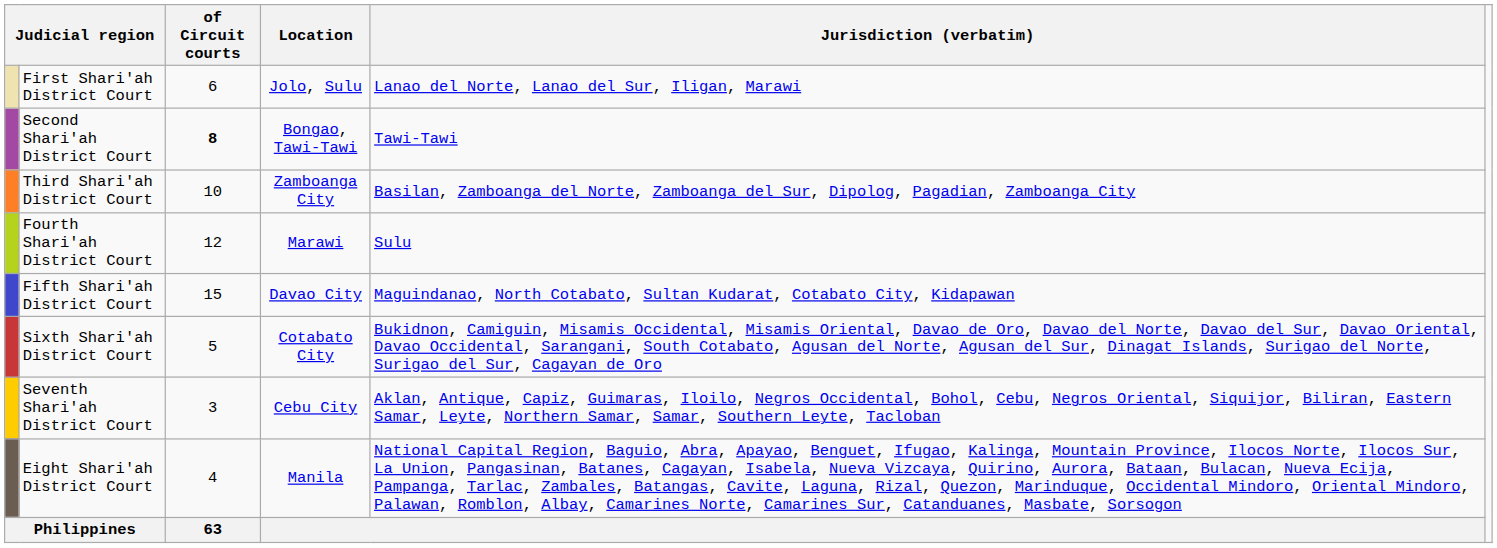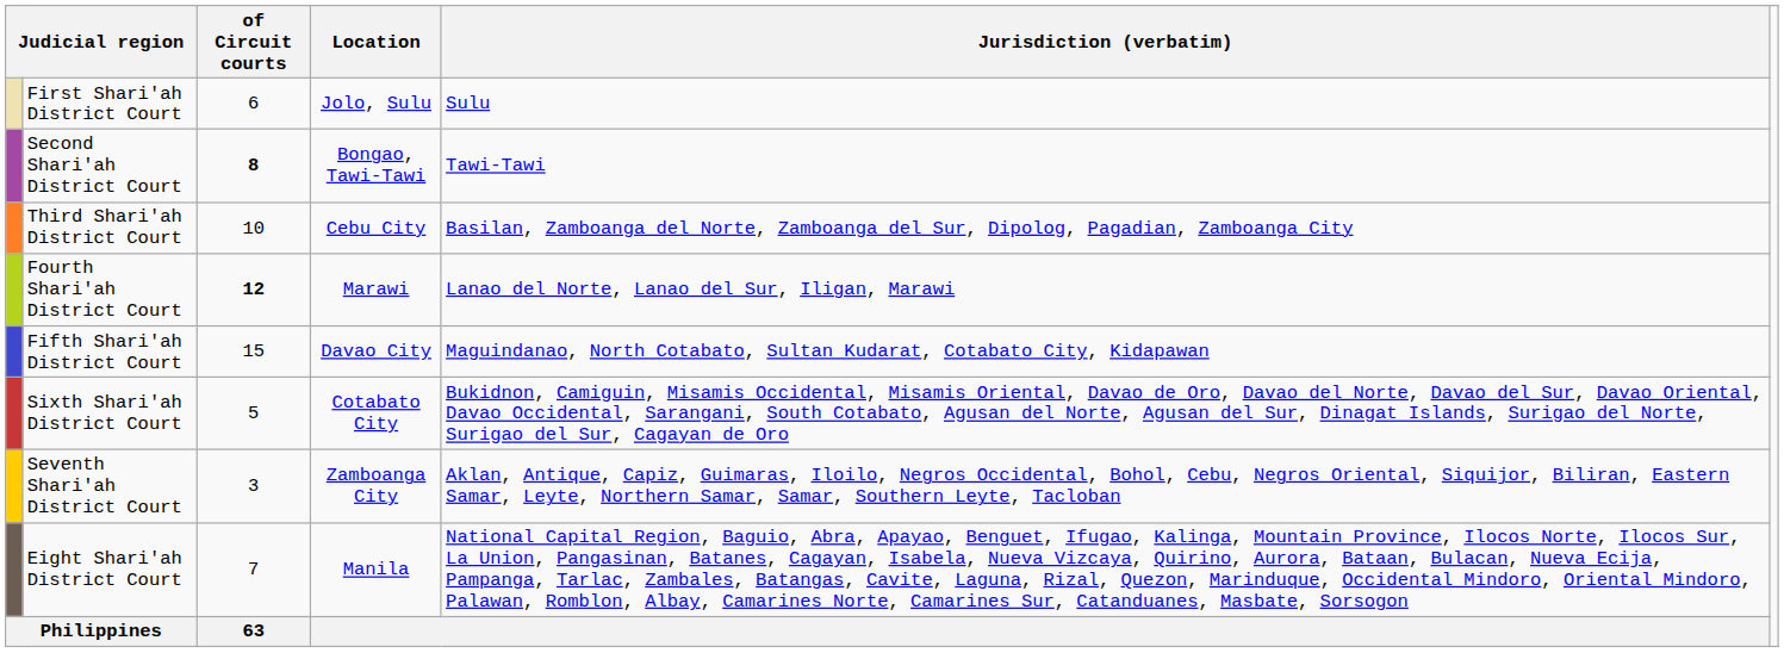First Shari'ah District Court | Jurisdiction (verbatim): Lanao del Norte, Lanao del Sur, Iligan, Marawi -> Sulu
Third Shari'ah District Court | Location: Zamboanga City -> Cebu City
Fourth Shari'ah District Court | of Circuit courts: normal -> bold
Fourth Shari'ah District Court | Jurisdiction (verbatim): Sulu -> Lanao del Norte, Lanao del Sur, Iligan, Marawi
Seventh Shari'ah District Court | Location: Cebu City -> Zamboanga City
Eight Shari'ah District Court | of Circuit courts: 4 -> 7
